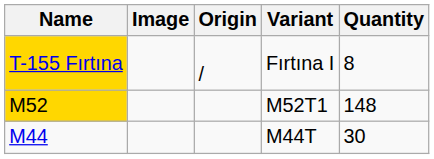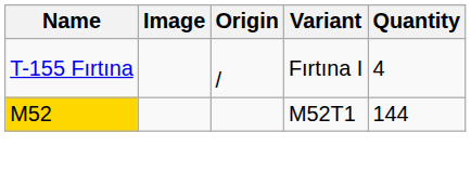Fırtına I | Name: gold background -> no background
Fırtına I | Quantity: 8 -> 4
M52T1 | Quantity: 148 -> 144
- row: M44 | M44T | 30
